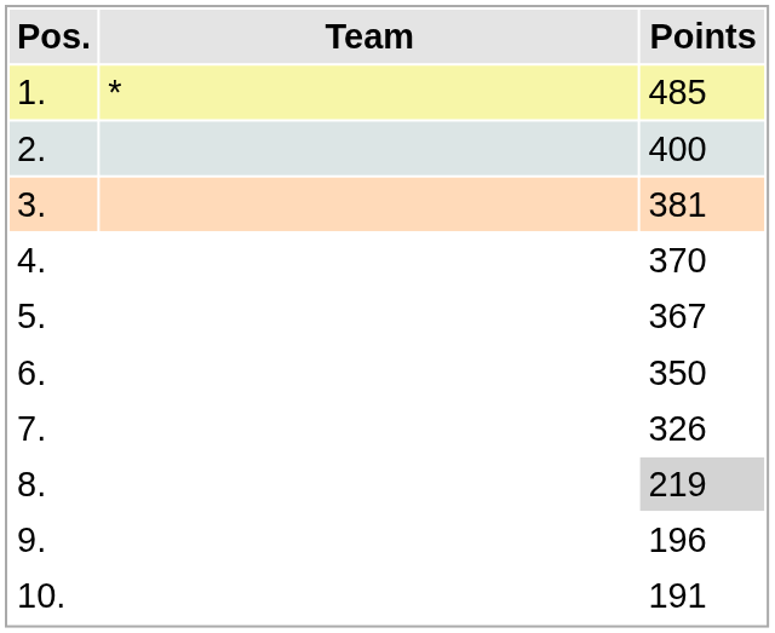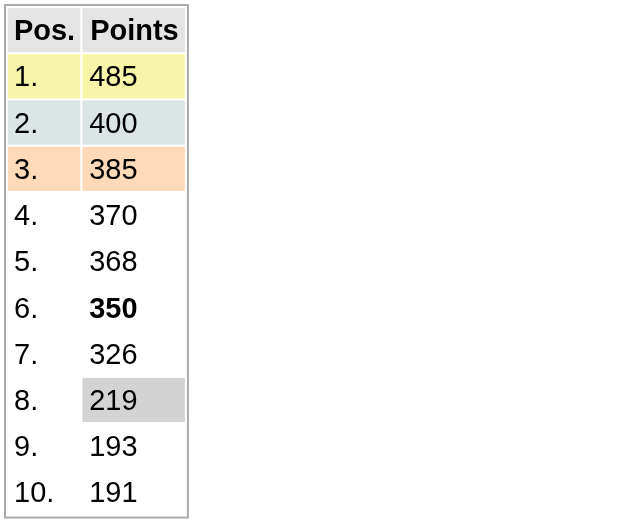- column: Team | *
3. | Points: 381 -> 385
5. | Points: 367 -> 368
6. | Points: normal -> bold
9. | Points: 196 -> 193
